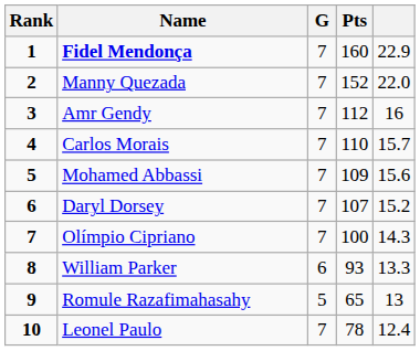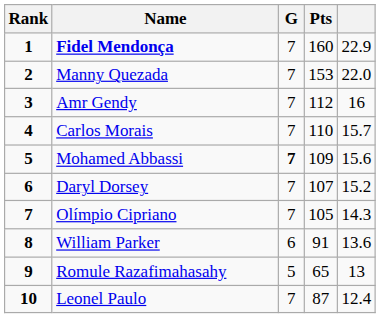Manny Quezada | Pts: 152 -> 153
Mohamed Abbassi | G: normal -> bold
Olímpio Cipriano | Pts: 100 -> 105
William Parker | Pts: 93 -> 91
William Parker | column 5: 13.3 -> 13.6
Leonel Paulo | Pts: 78 -> 87
